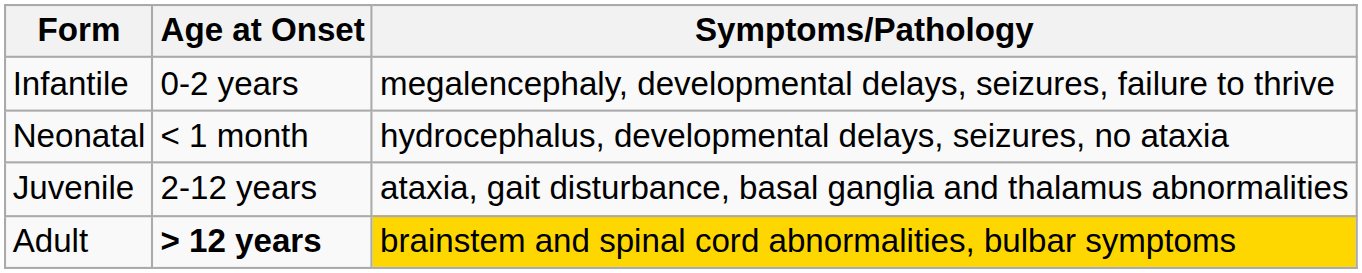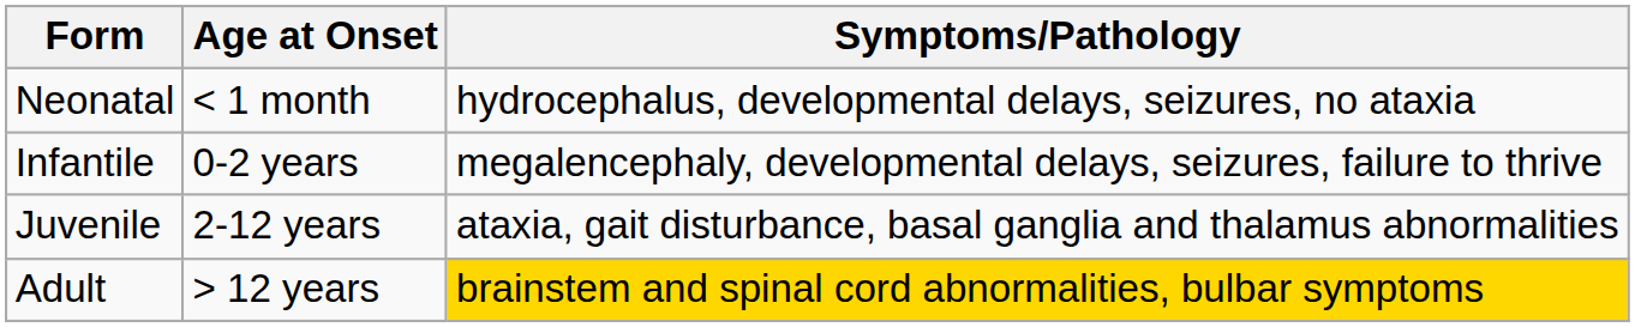rows swapped: Neonatal <-> Infantile
Adult | Age at Onset: bold -> normal
